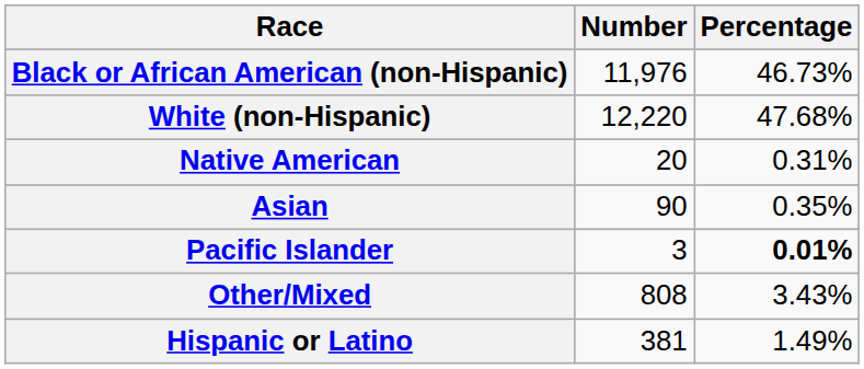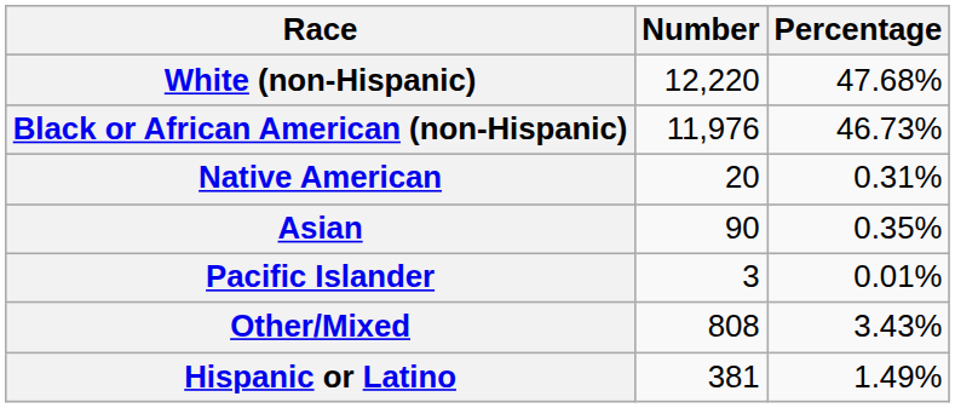rows swapped: White (non-Hispanic) <-> Black or African American (non-Hispanic)
Pacific Islander | Percentage: bold -> normal
